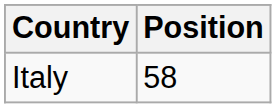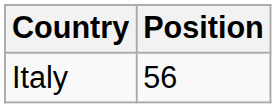Italy | Position: 58 -> 56
